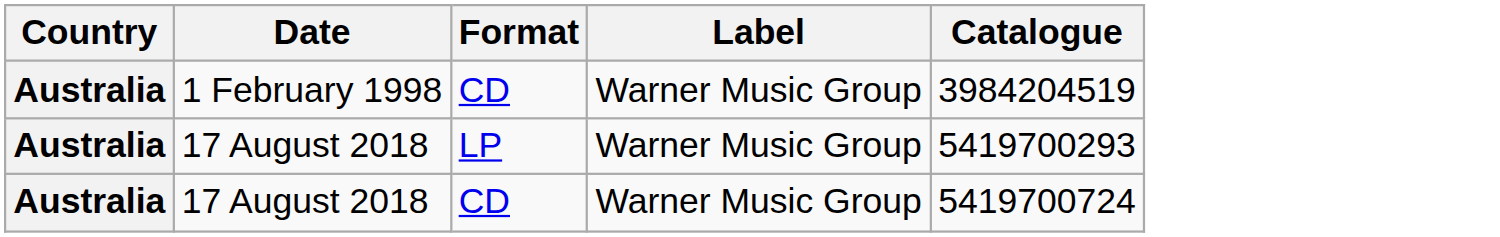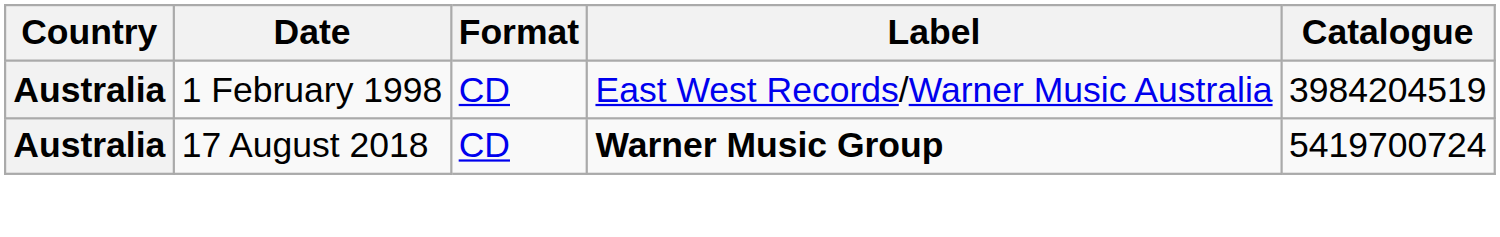1 February 1998 | Label: Warner Music Group -> East West Records/Warner Music Australia
- row: Australia | 17 August 2018 | LP | Warner Music Group | 5419700293
17 August 2018 / CD | Label: normal -> bold
